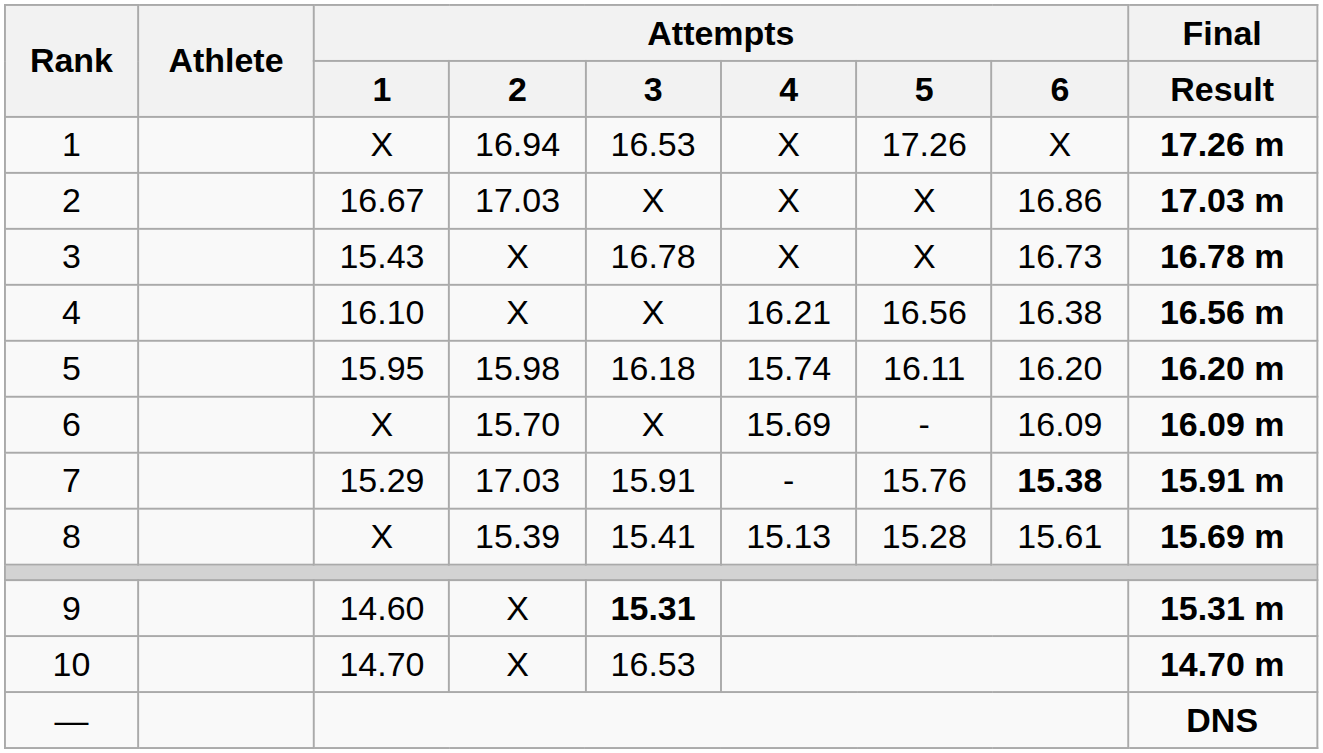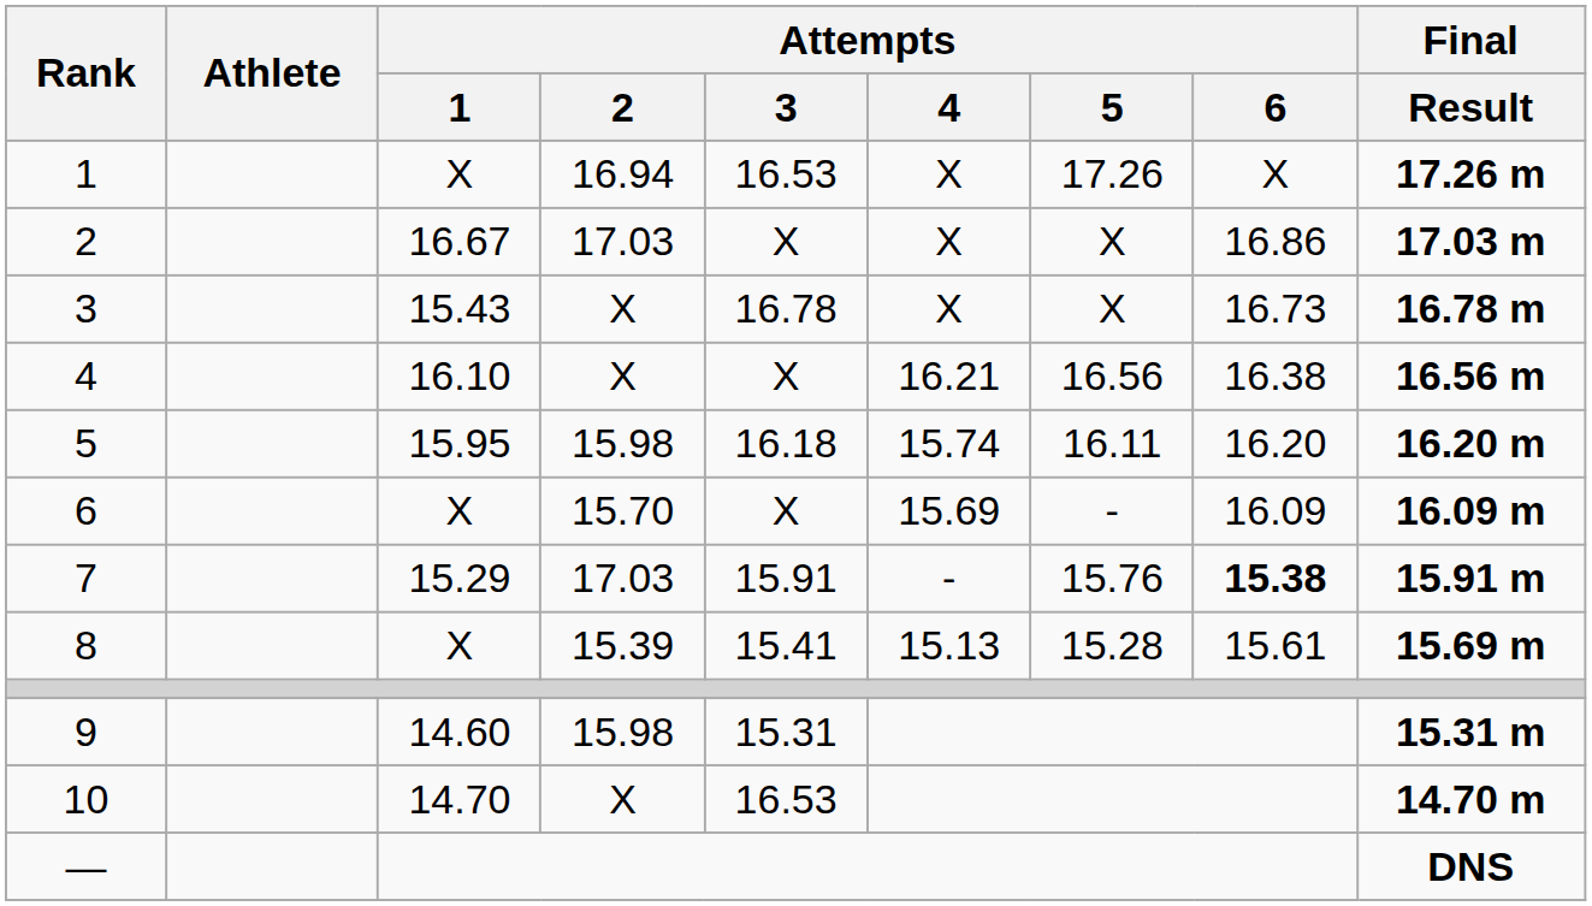9 | Attempts / 2: X -> 15.98
9 | Attempts / 3: bold -> normal
